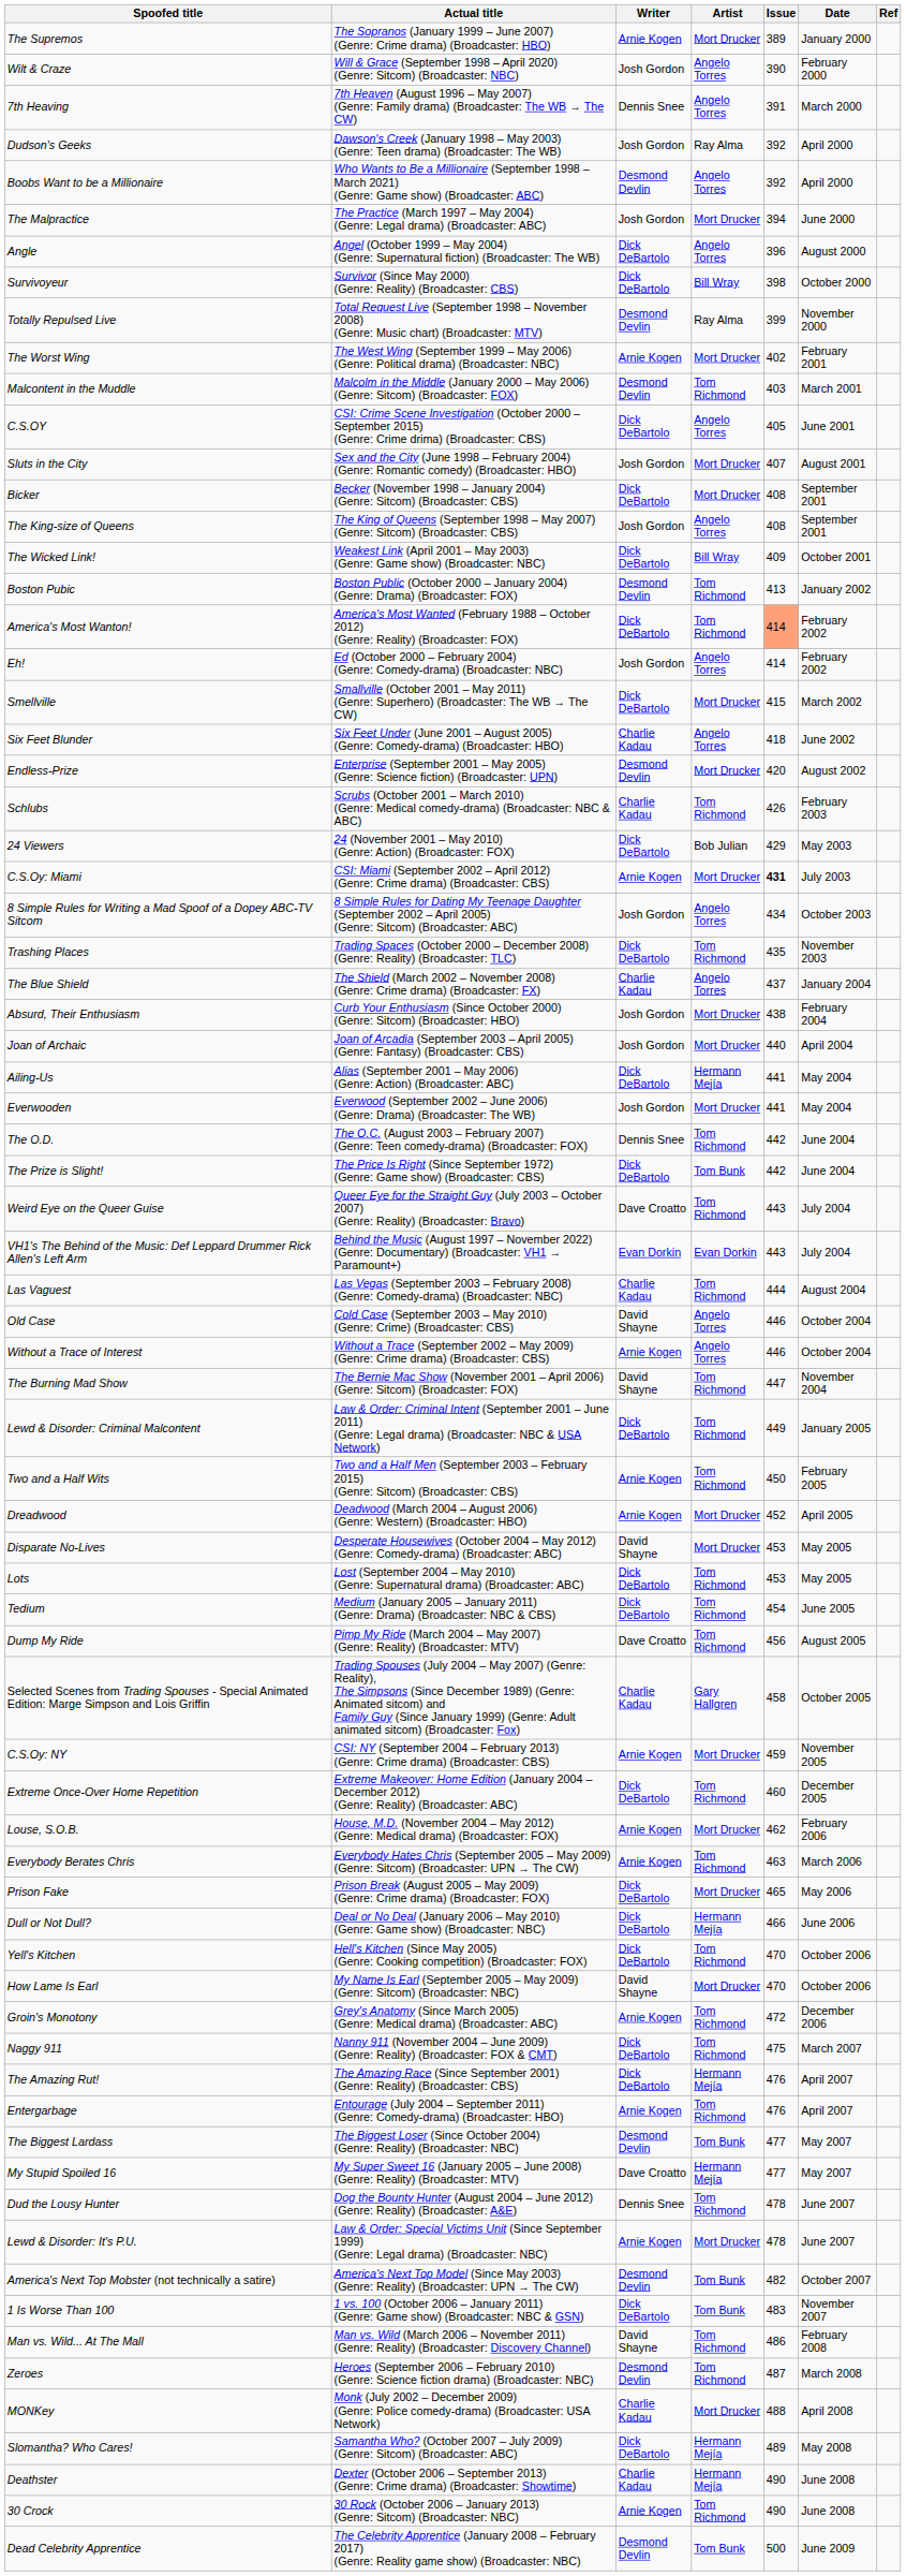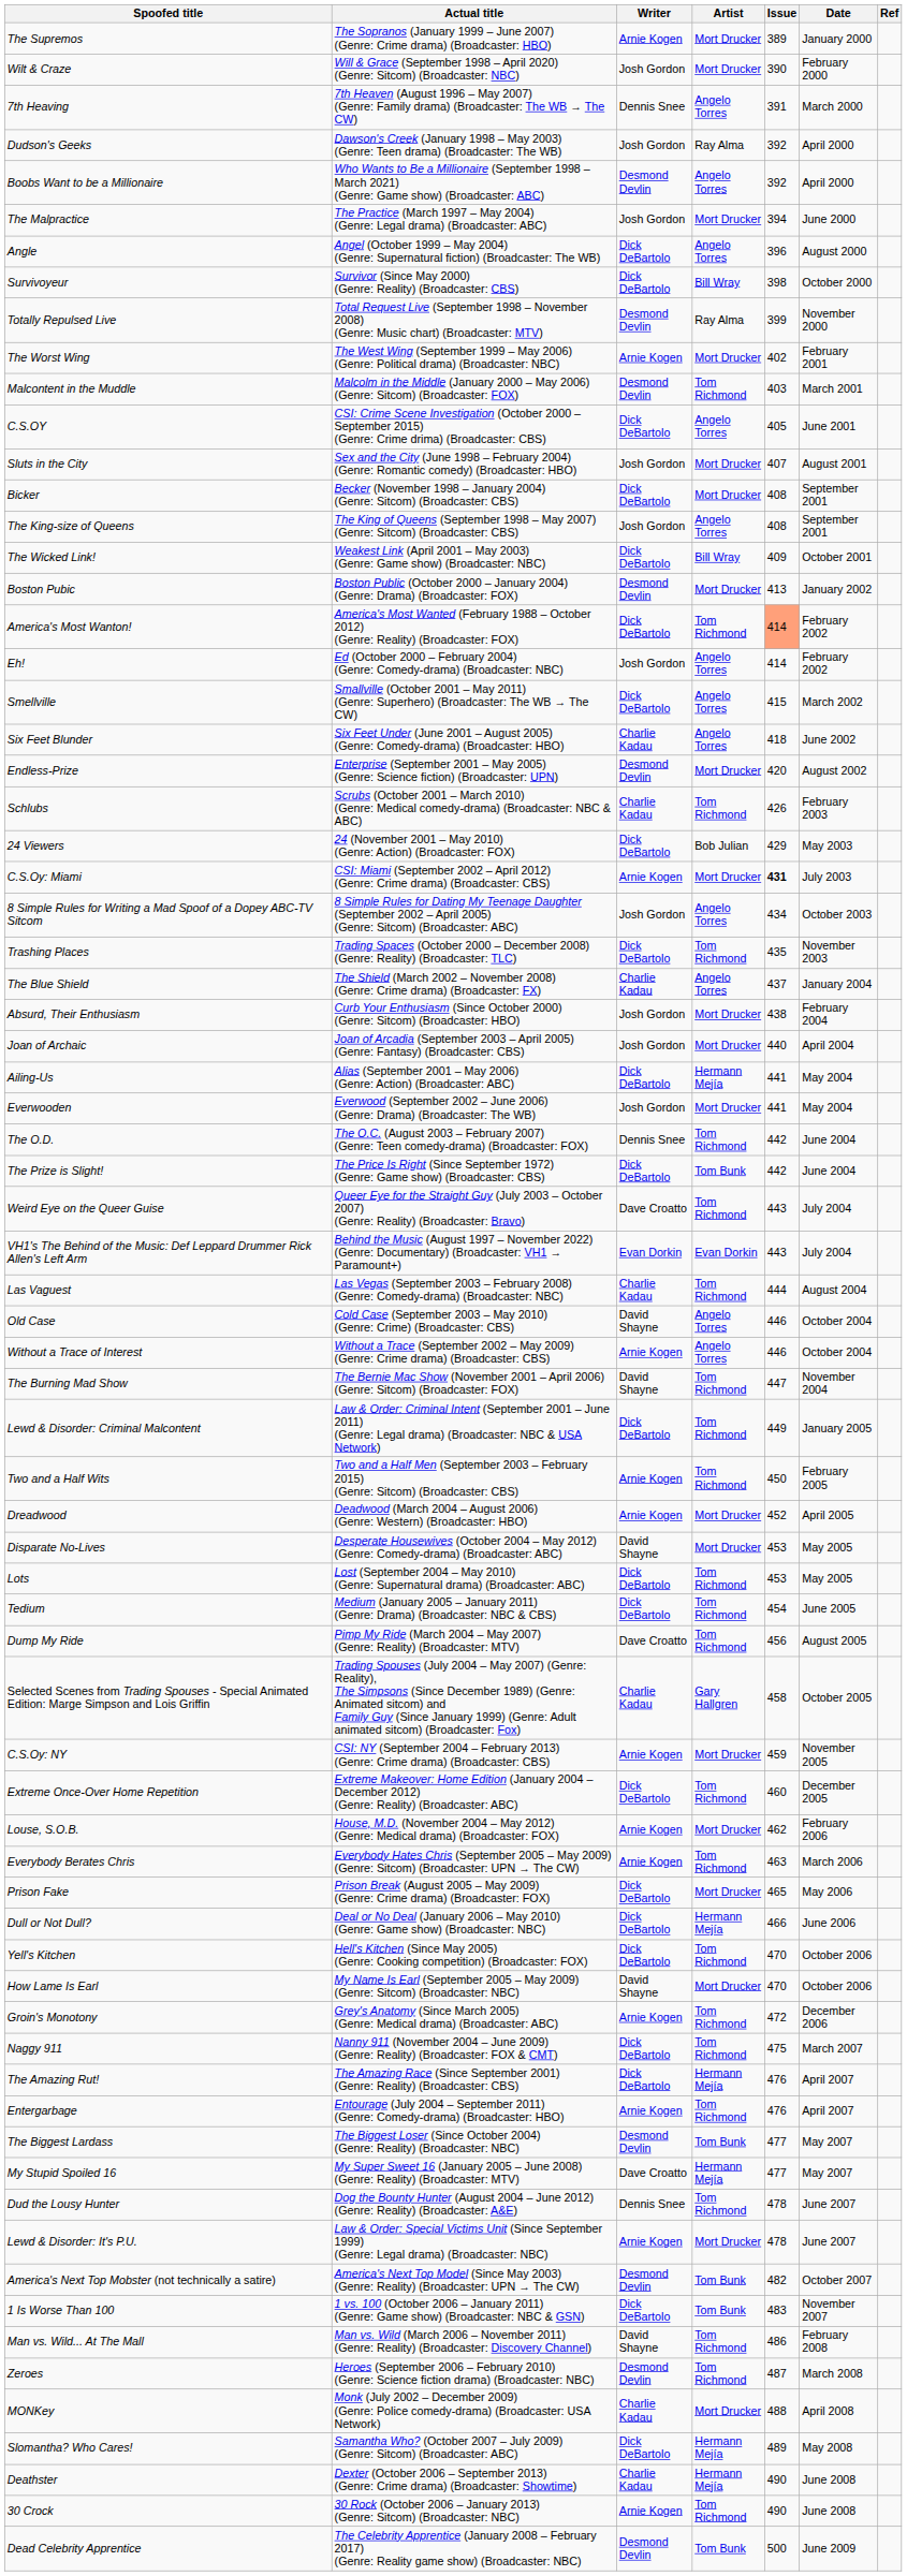Wilt & Craze | Artist: Angelo Torres -> Mort Drucker
Boston Pubic | Artist: Tom Richmond -> Mort Drucker
Smellville | Artist: Mort Drucker -> Angelo Torres
